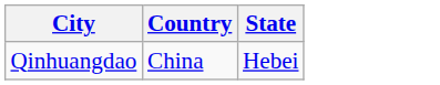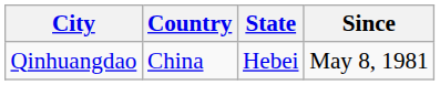+ column: Since | May 8, 1981
